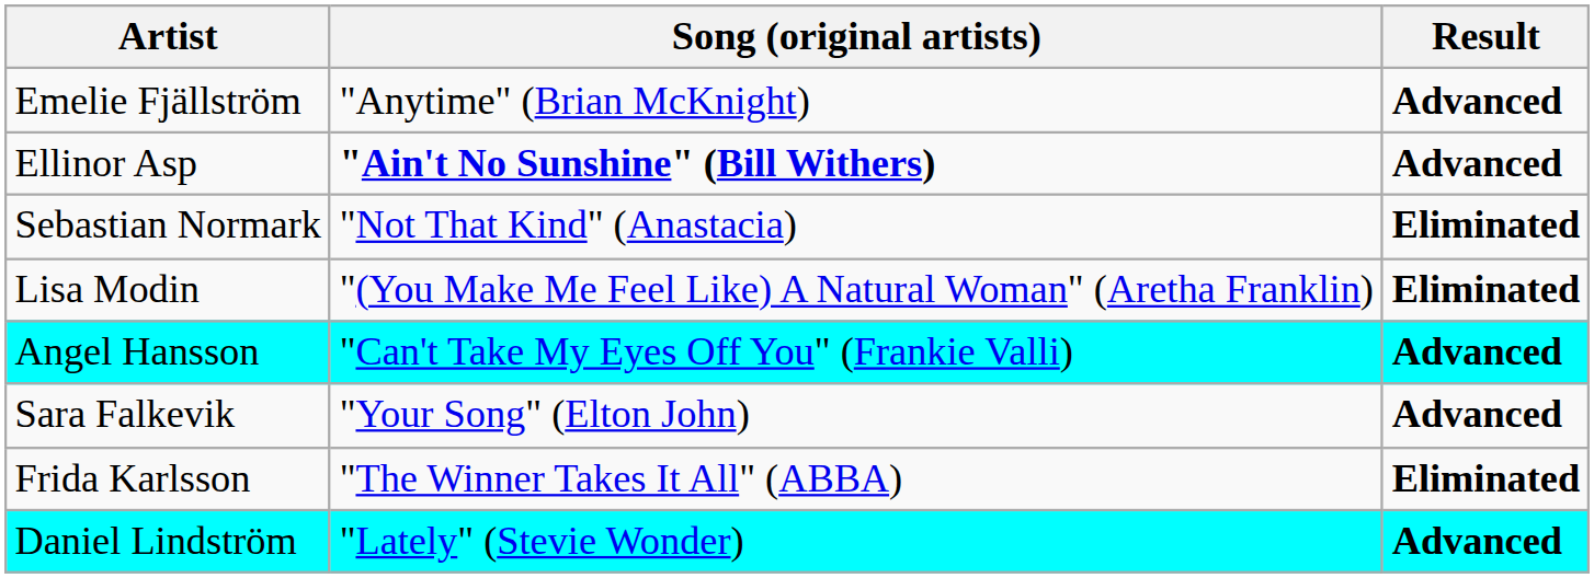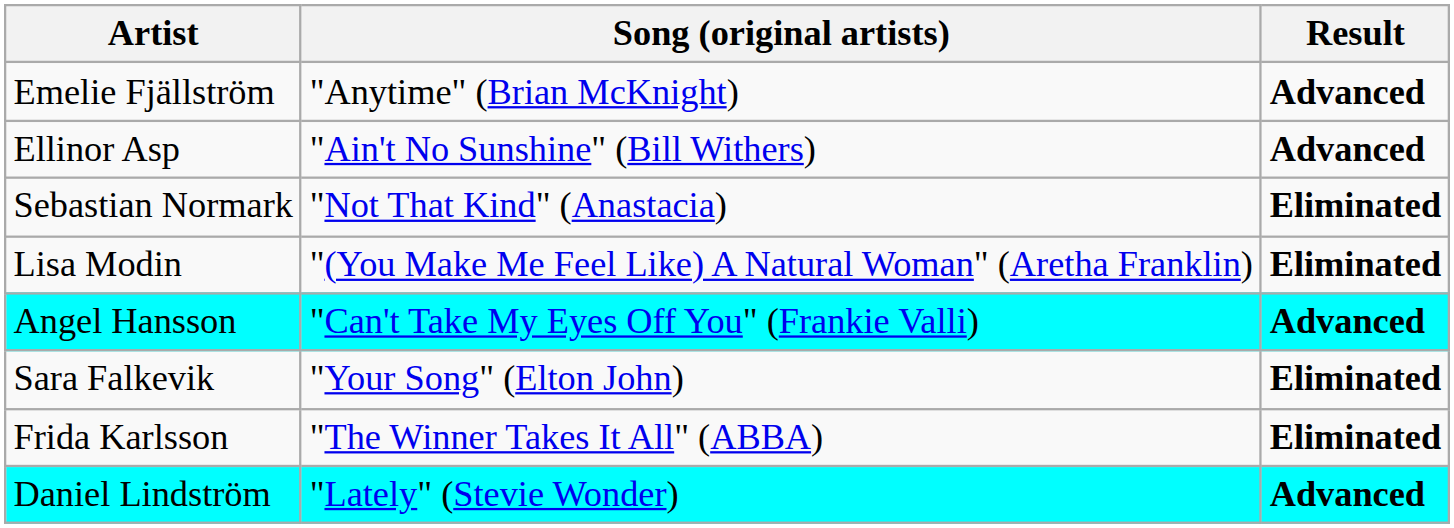Ellinor Asp | Song (original artists): bold -> normal
Sara Falkevik | Result: Advanced -> Eliminated
